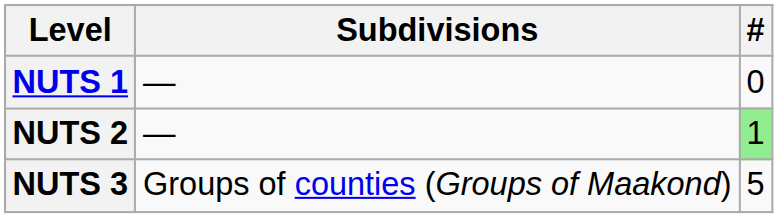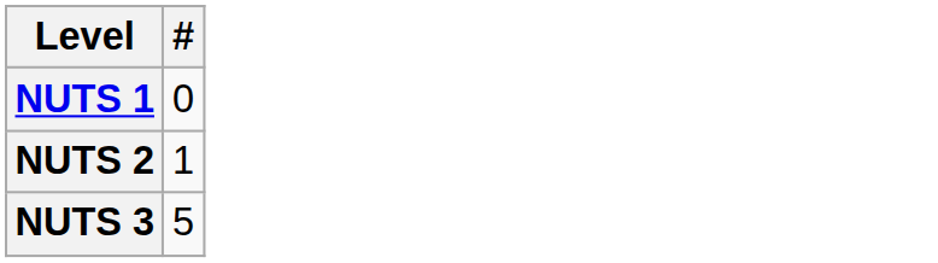- column: Subdivisions | — | — | Groups of counties (Groups of Maakond)
NUTS 2 | #: lightgreen background -> no background
